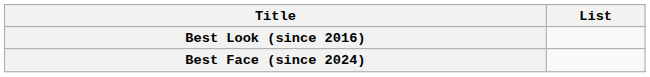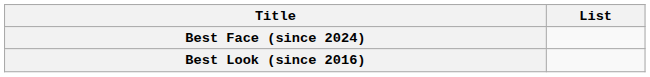rows swapped: Best Look (since 2016) <-> Best Face (since 2024)
